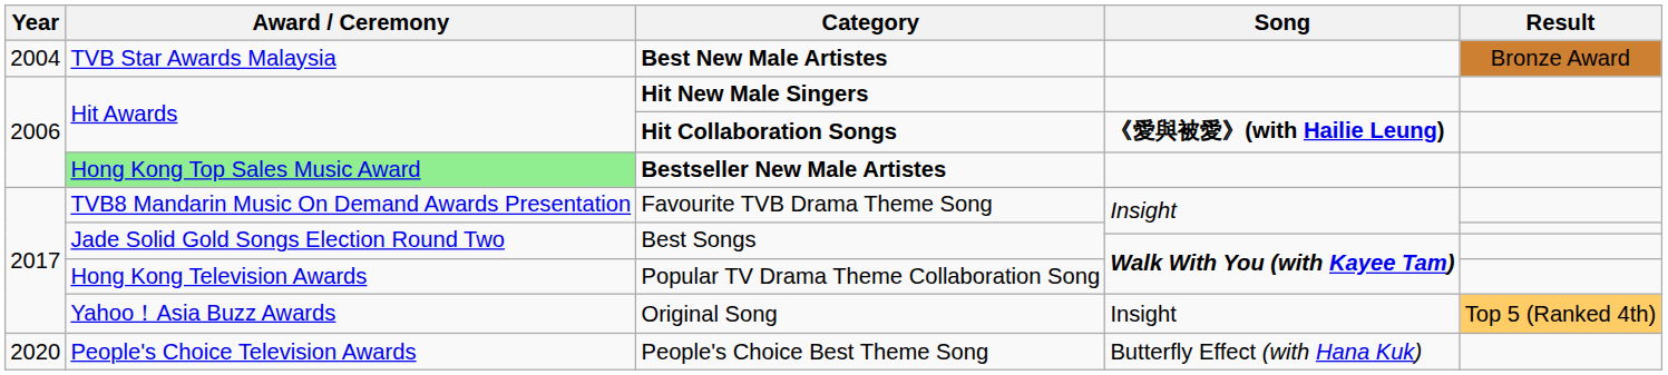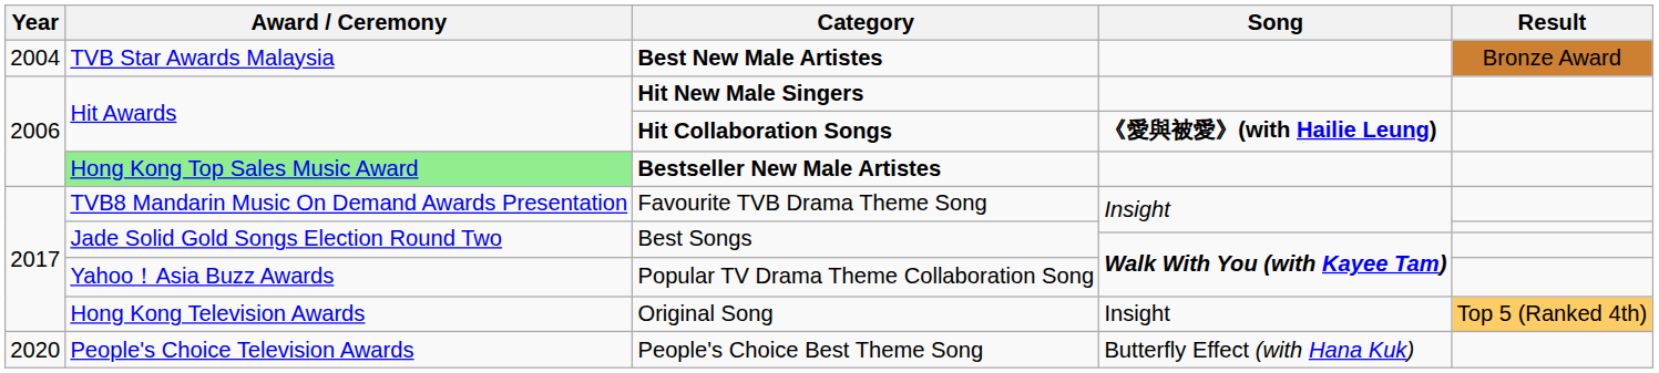Popular TV Drama Theme Collaboration Song | Award / Ceremony: Hong Kong Television Awards -> Yahoo！Asia Buzz Awards
Original Song | Award / Ceremony: Yahoo！Asia Buzz Awards -> Hong Kong Television Awards
